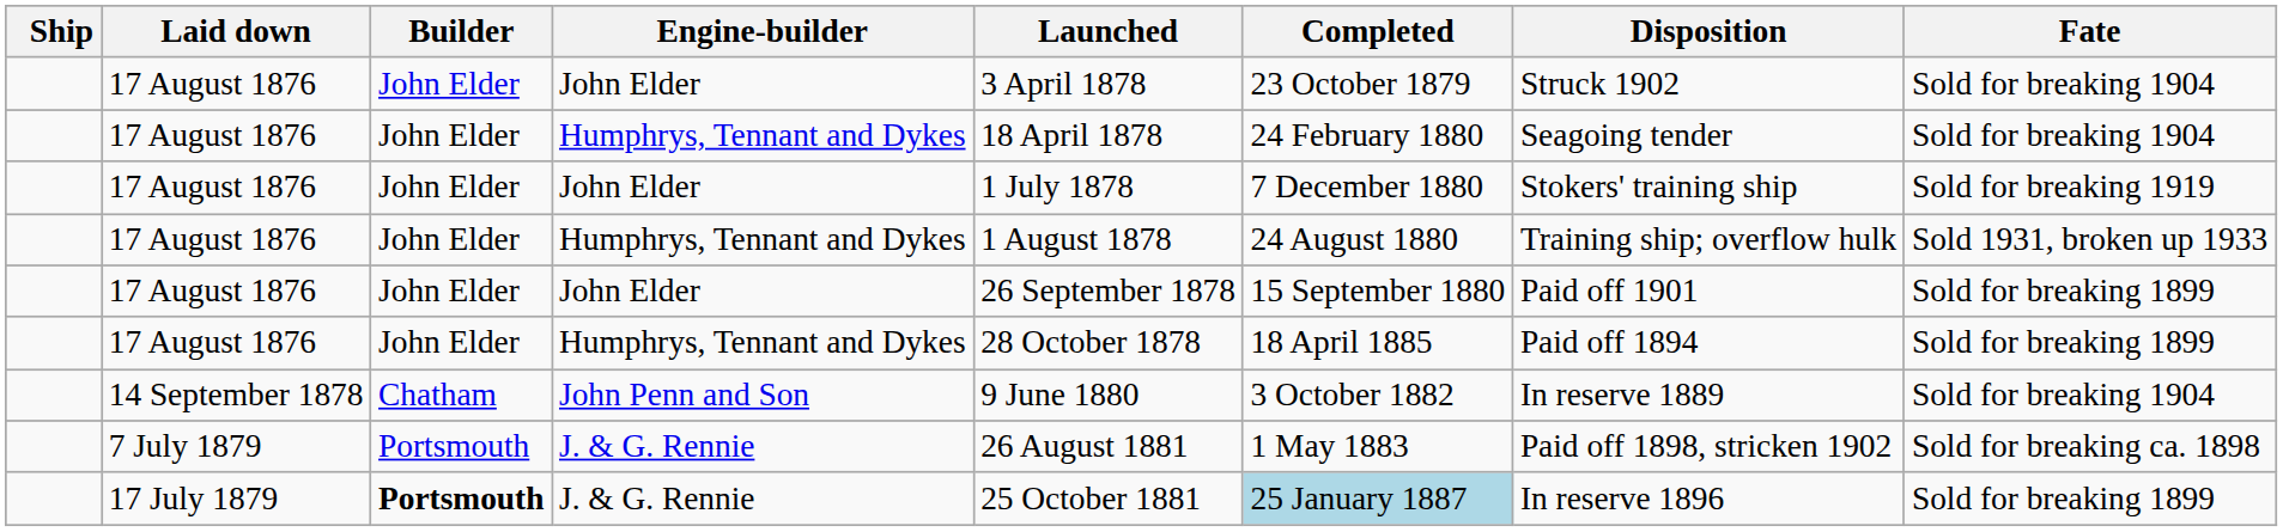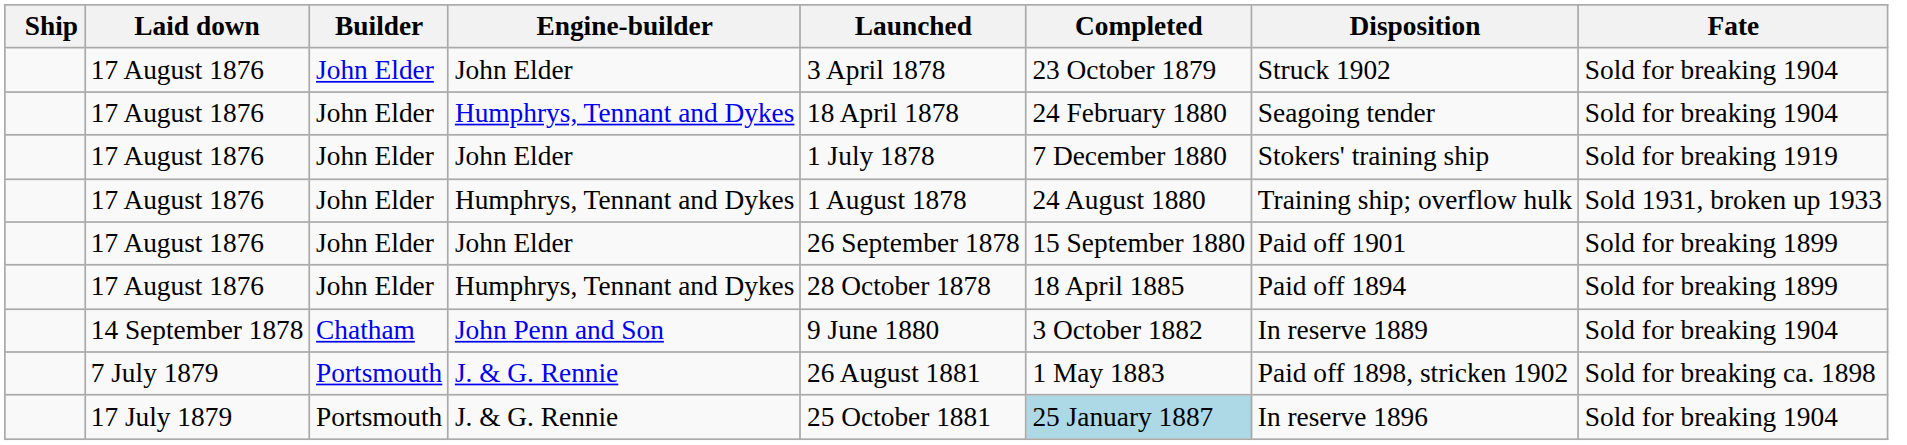17 July 1879 | Builder: bold -> normal
17 July 1879 | Fate: Sold for breaking 1899 -> Sold for breaking 1904
